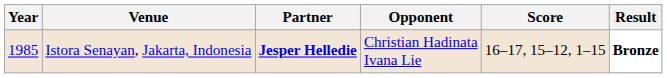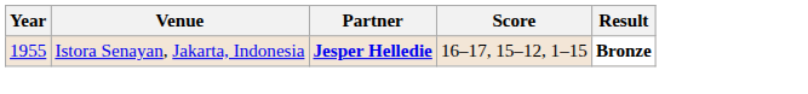- column: Opponent | Christian Hadinata Ivana Lie
Istora Senayan, Jakarta, Indonesia | Year: 1985 -> 1955
